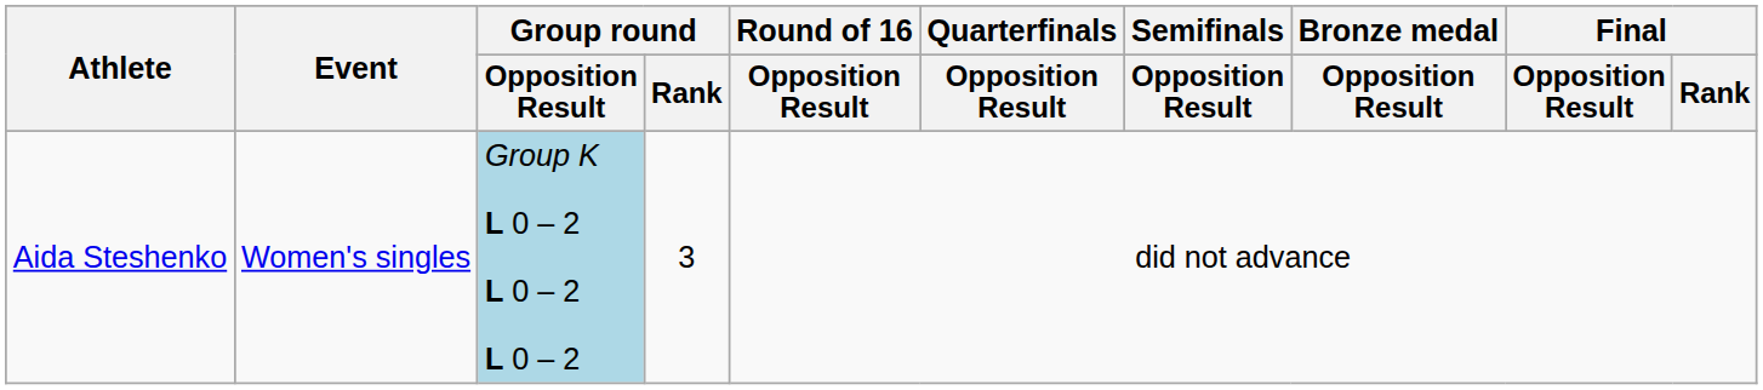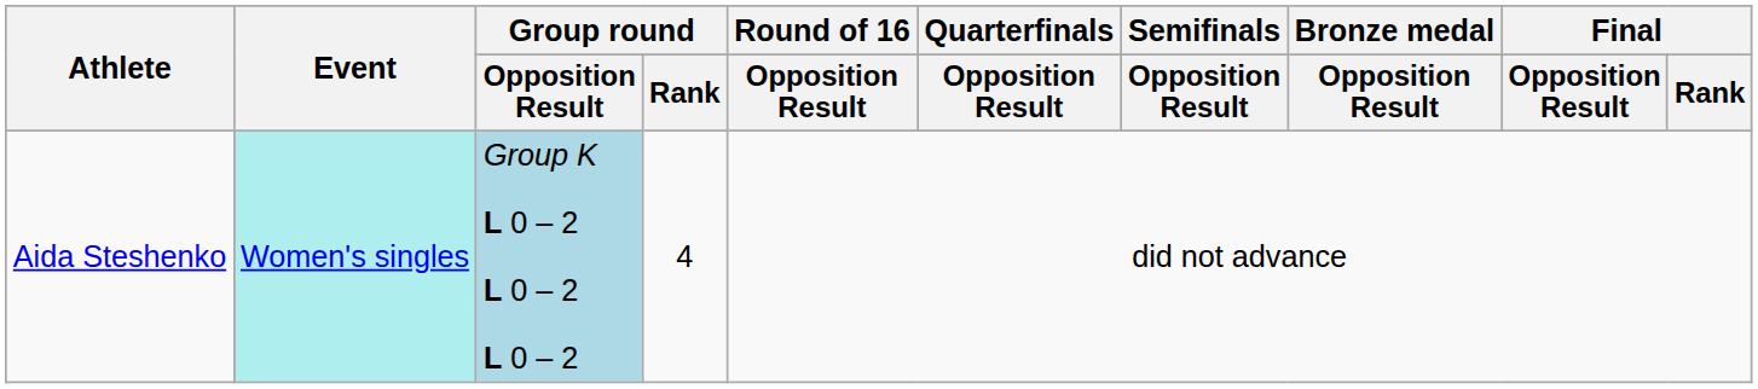Aida Steshenko | Event: no background -> paleturquoise background
Aida Steshenko | Group round / Rank: 3 -> 4
